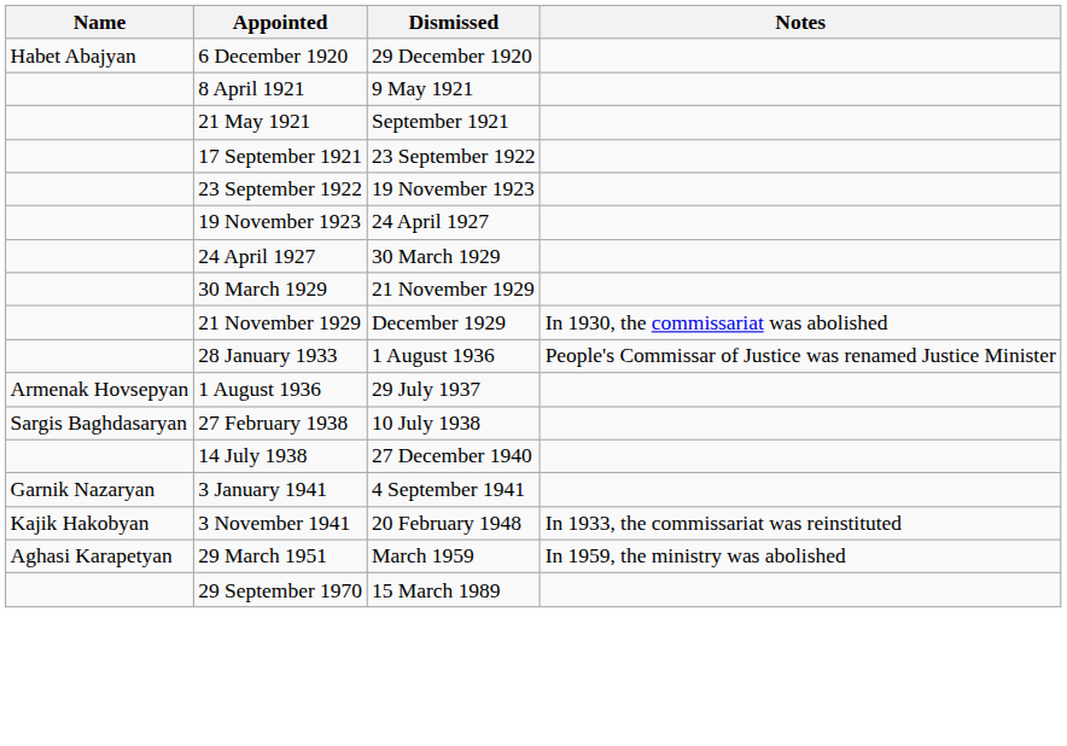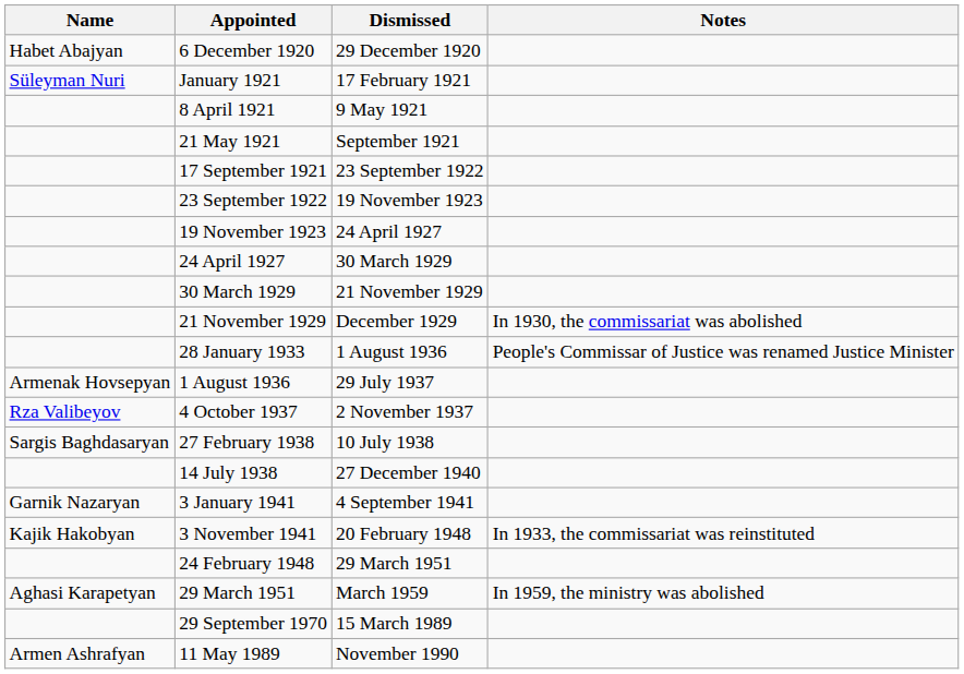+ row: Süleyman Nuri | January 1921 | 17 February 1921
+ row: Rza Valibeyov | 4 October 1937 | 2 November 1937
+ row: 24 February 1948 | 29 March 1951
+ row: Armen Ashrafyan | 11 May 1989 | November 1990
